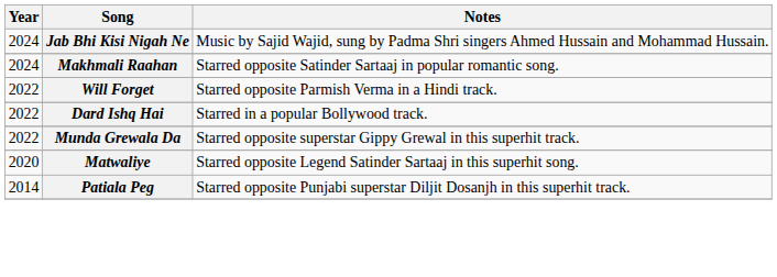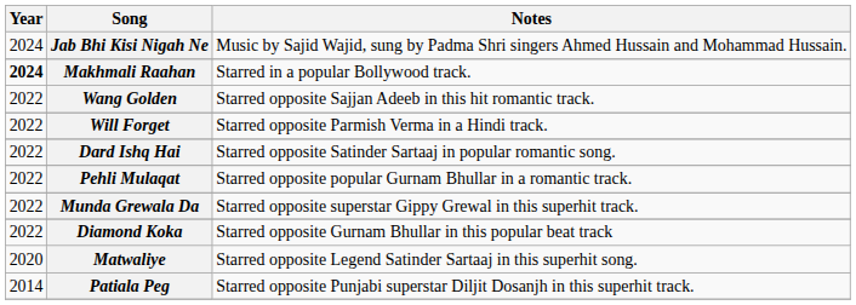Makhmali Raahan | Year: normal -> bold
Makhmali Raahan | Notes: Starred opposite Satinder Sartaaj in popular romantic song. -> Starred in a popular Bollywood track.
+ row: 2022 | Wang Golden | Starred opposite Sajjan Adeeb in this hit romantic track.
Dard Ishq Hai | Notes: Starred in a popular Bollywood track. -> Starred opposite Satinder Sartaaj in popular romantic song.
+ row: 2022 | Pehli Mulaqat | Starred opposite popular Gurnam Bhullar in a romantic track.
+ row: 2022 | Diamond Koka | Starred opposite Gurnam Bhullar in this popular beat track
